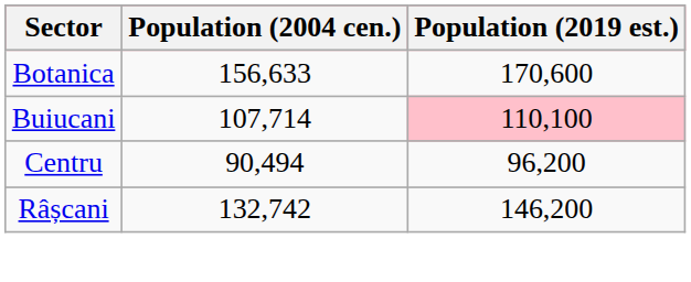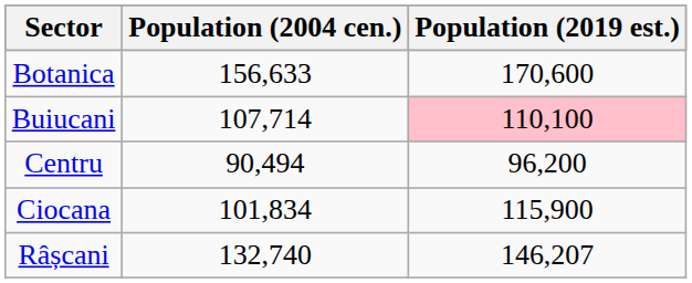+ row: Ciocana | 101,834 | 115,900
Râșcani | Population (2004 cen.): 132,742 -> 132,740
Râșcani | Population (2019 est.): 146,200 -> 146,207
